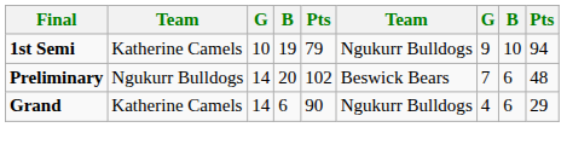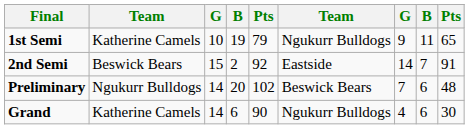1st Semi | column 8: 10 -> 11
1st Semi | column 9: 94 -> 65
+ row: 2nd Semi | Beswick Bears | 15 | 2 | 92 | Eastside | 14 | 7 | 91
Grand | column 9: 29 -> 30
